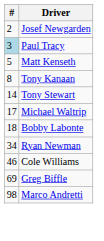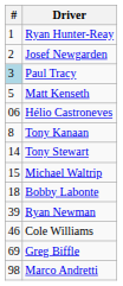+ row: 1 | Ryan Hunter-Reay
+ row: 06 | Hélio Castroneves
Michael Waltrip | #: 17 -> 15
Ryan Newman | #: 34 -> 39
